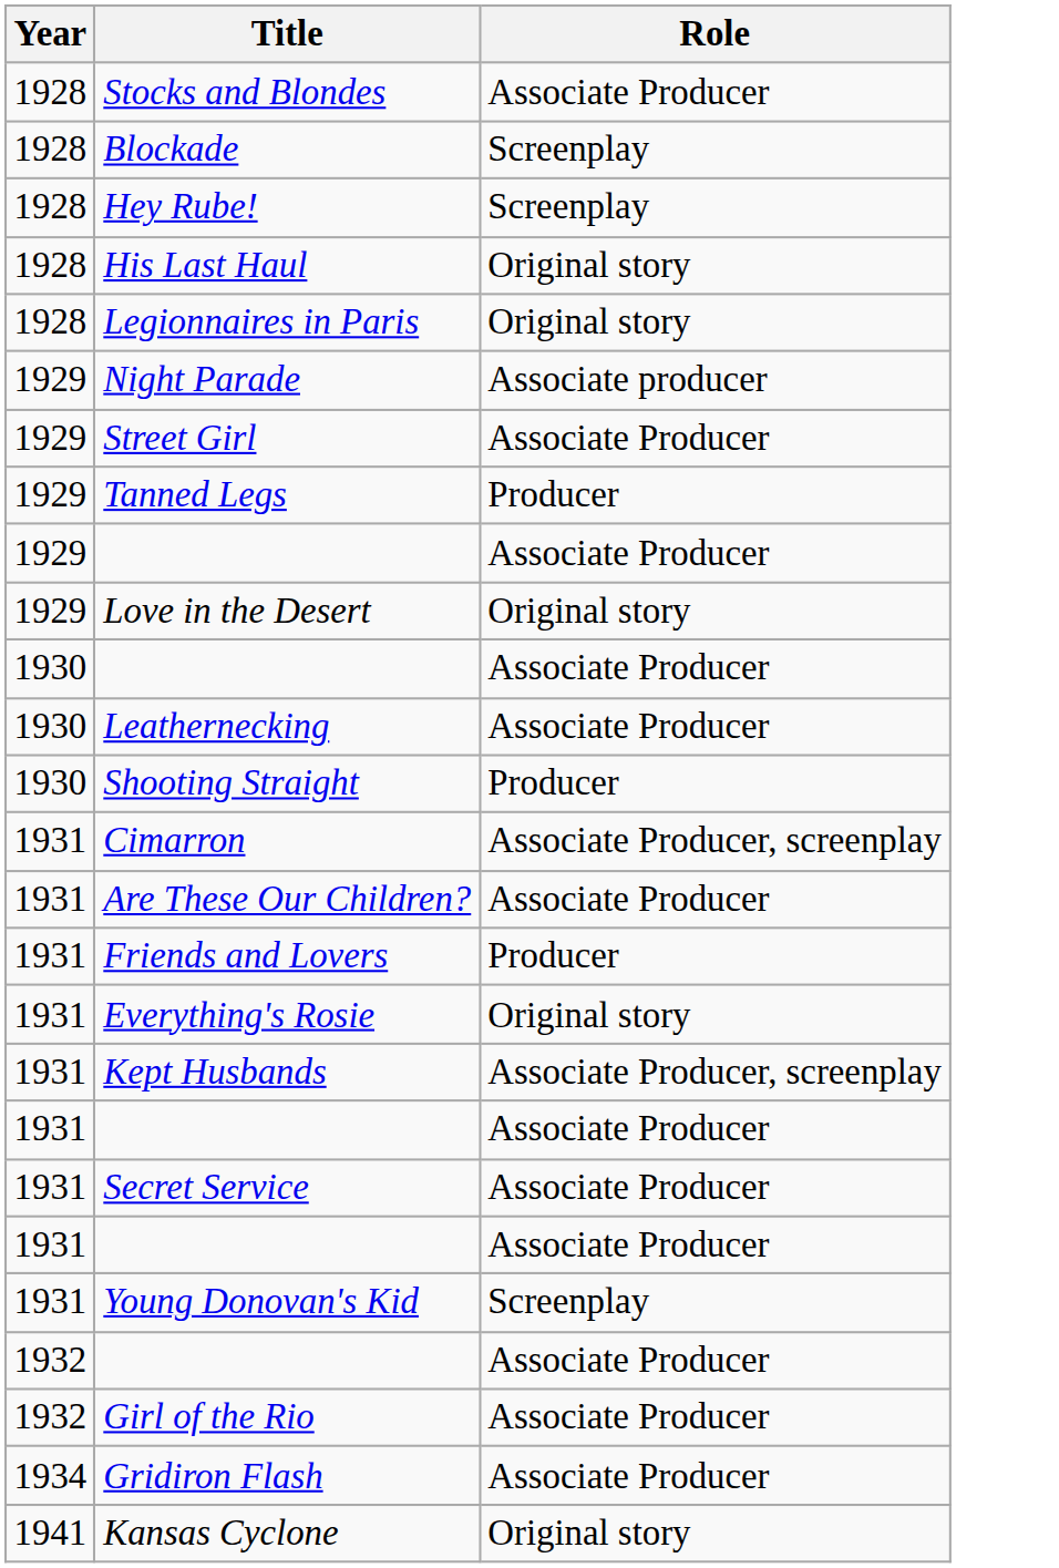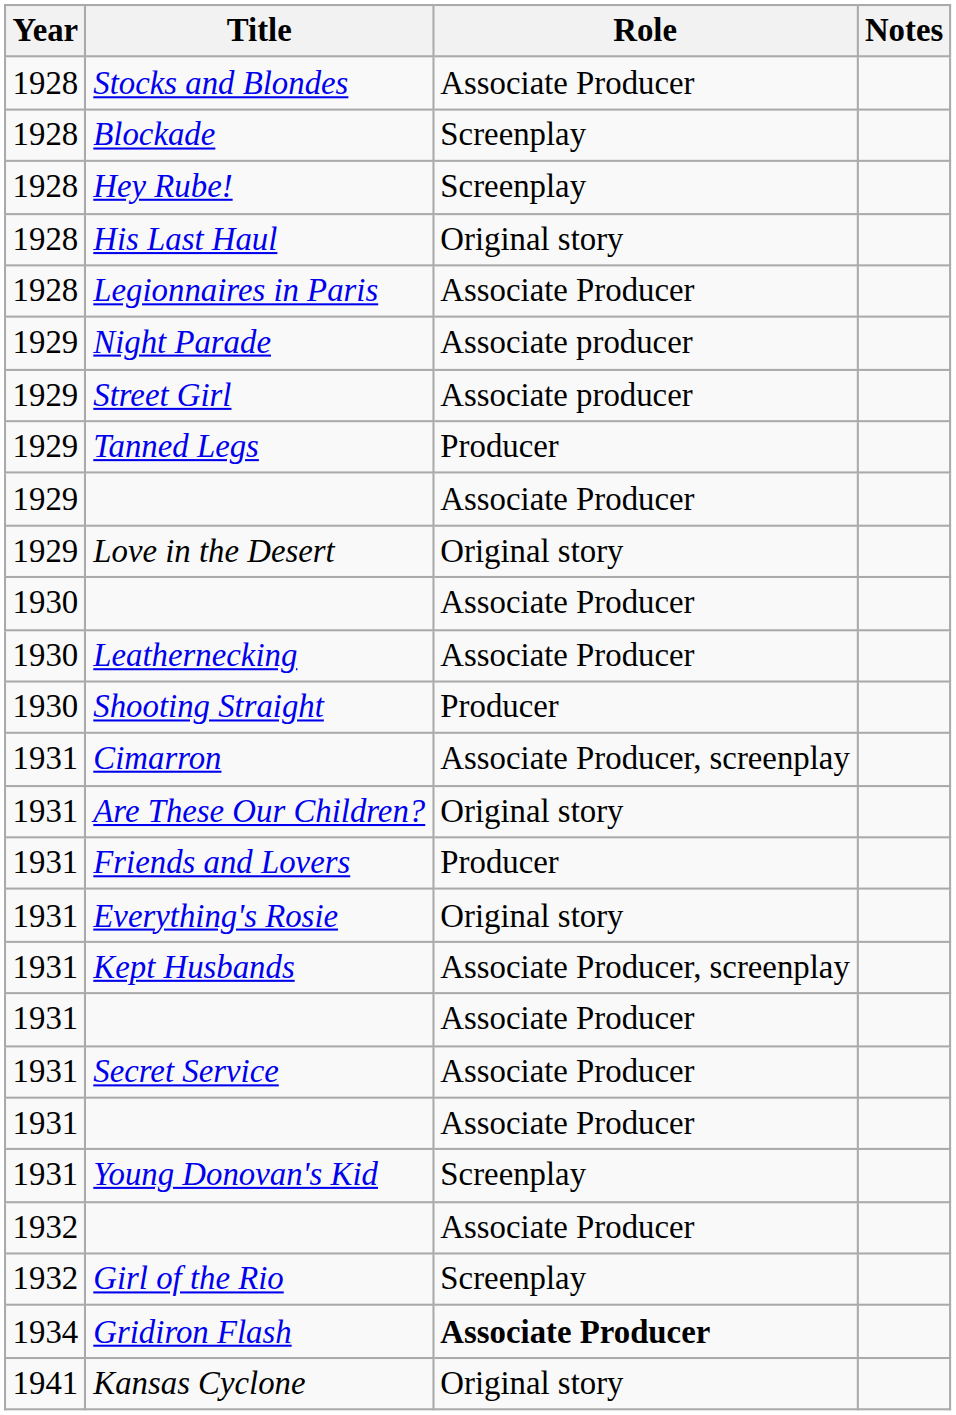+ column: Notes
Legionnaires in Paris | Role: Original story -> Associate Producer
Street Girl | Role: Associate Producer -> Associate producer
Are These Our Children? | Role: Associate Producer -> Original story
Girl of the Rio | Role: Associate Producer -> Screenplay
Gridiron Flash | Role: normal -> bold
